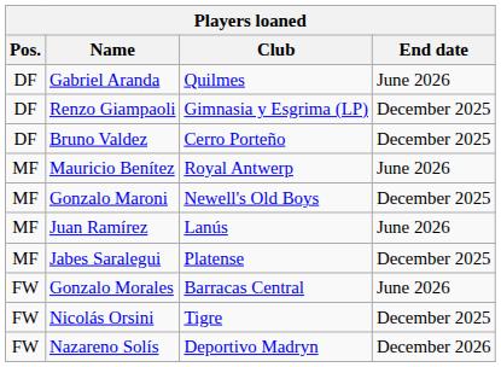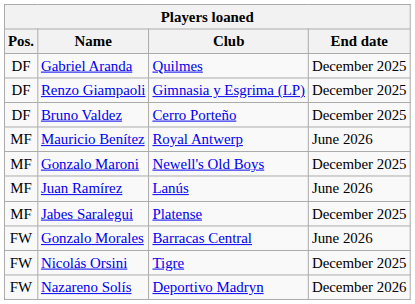Gabriel Aranda | End date: June 2026 -> December 2025
